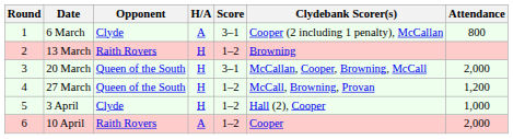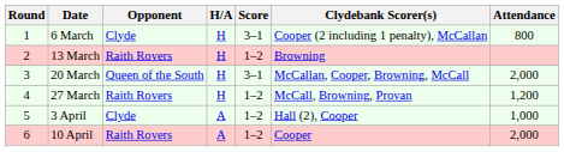6 March | H/A: A -> H
27 March | Opponent: Queen of the South -> Raith Rovers
3 April | H/A: H -> A
